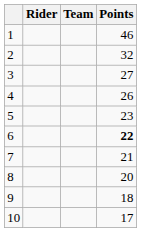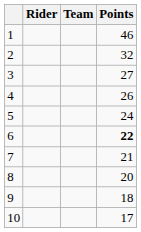5 | Points: 23 -> 24
